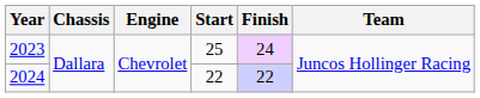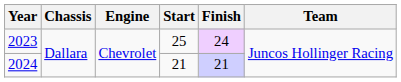2024 | Start: 22 -> 21
2024 | Finish: 22 -> 21
